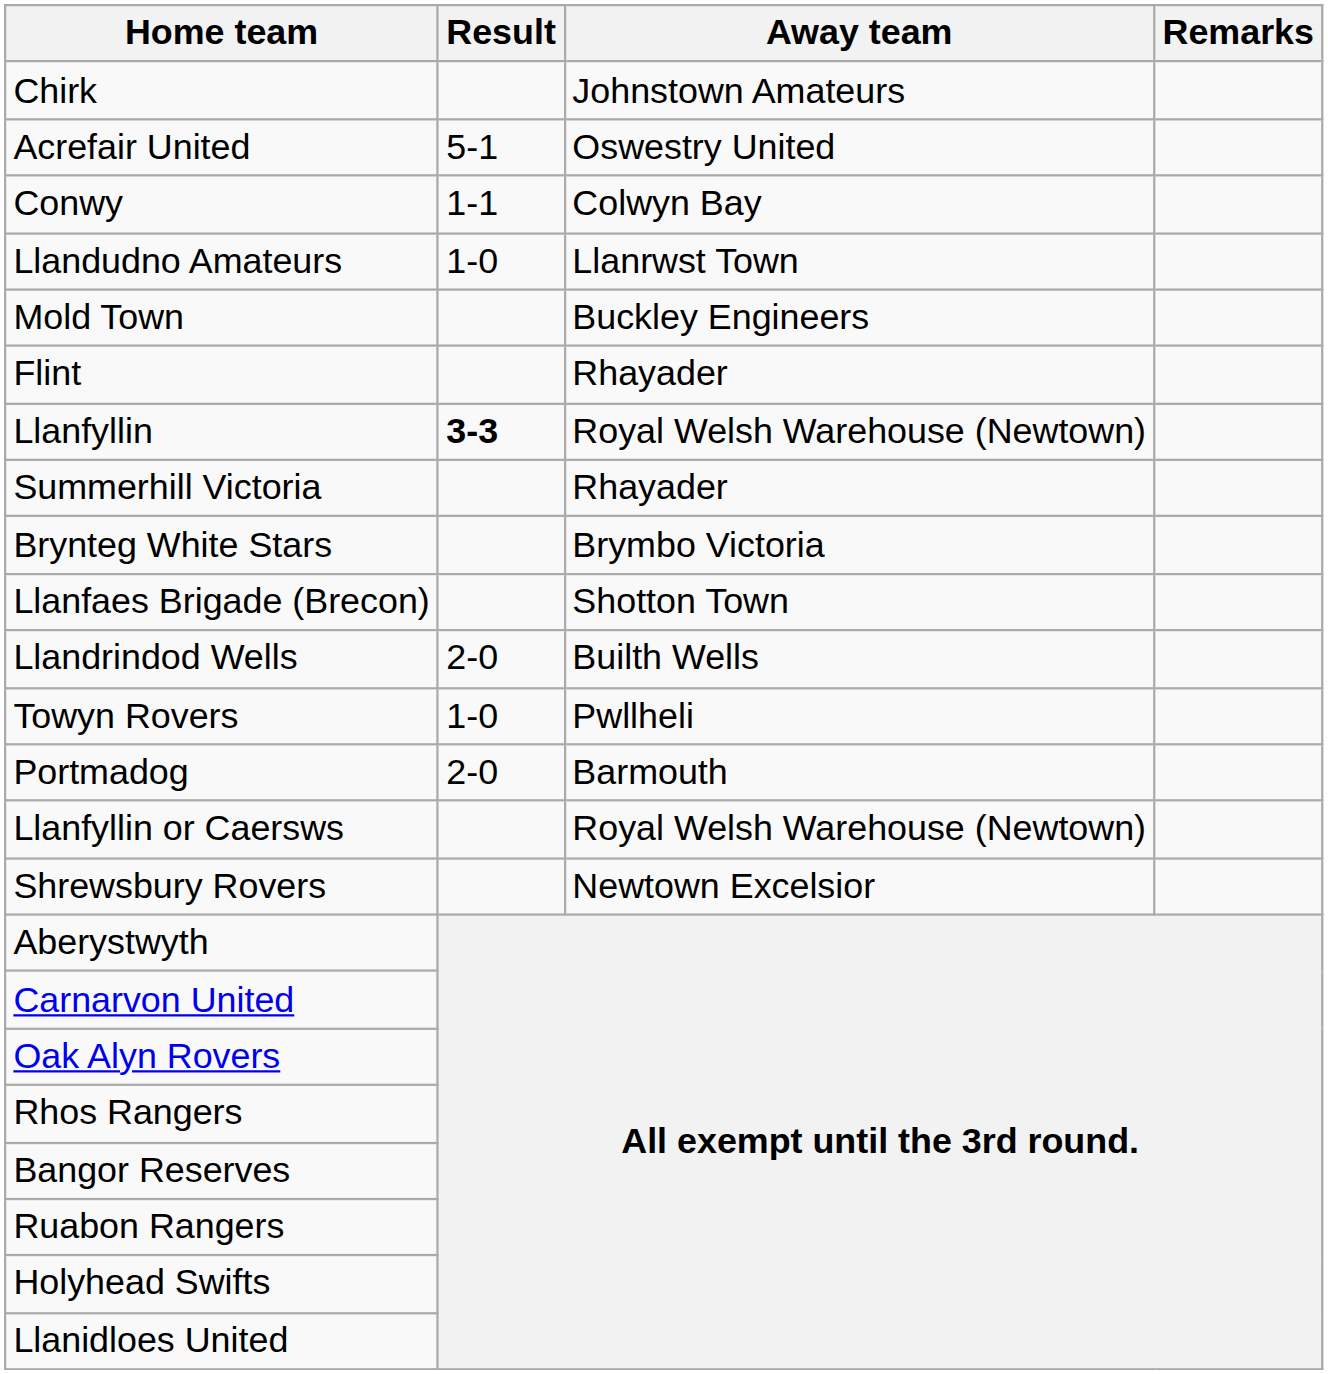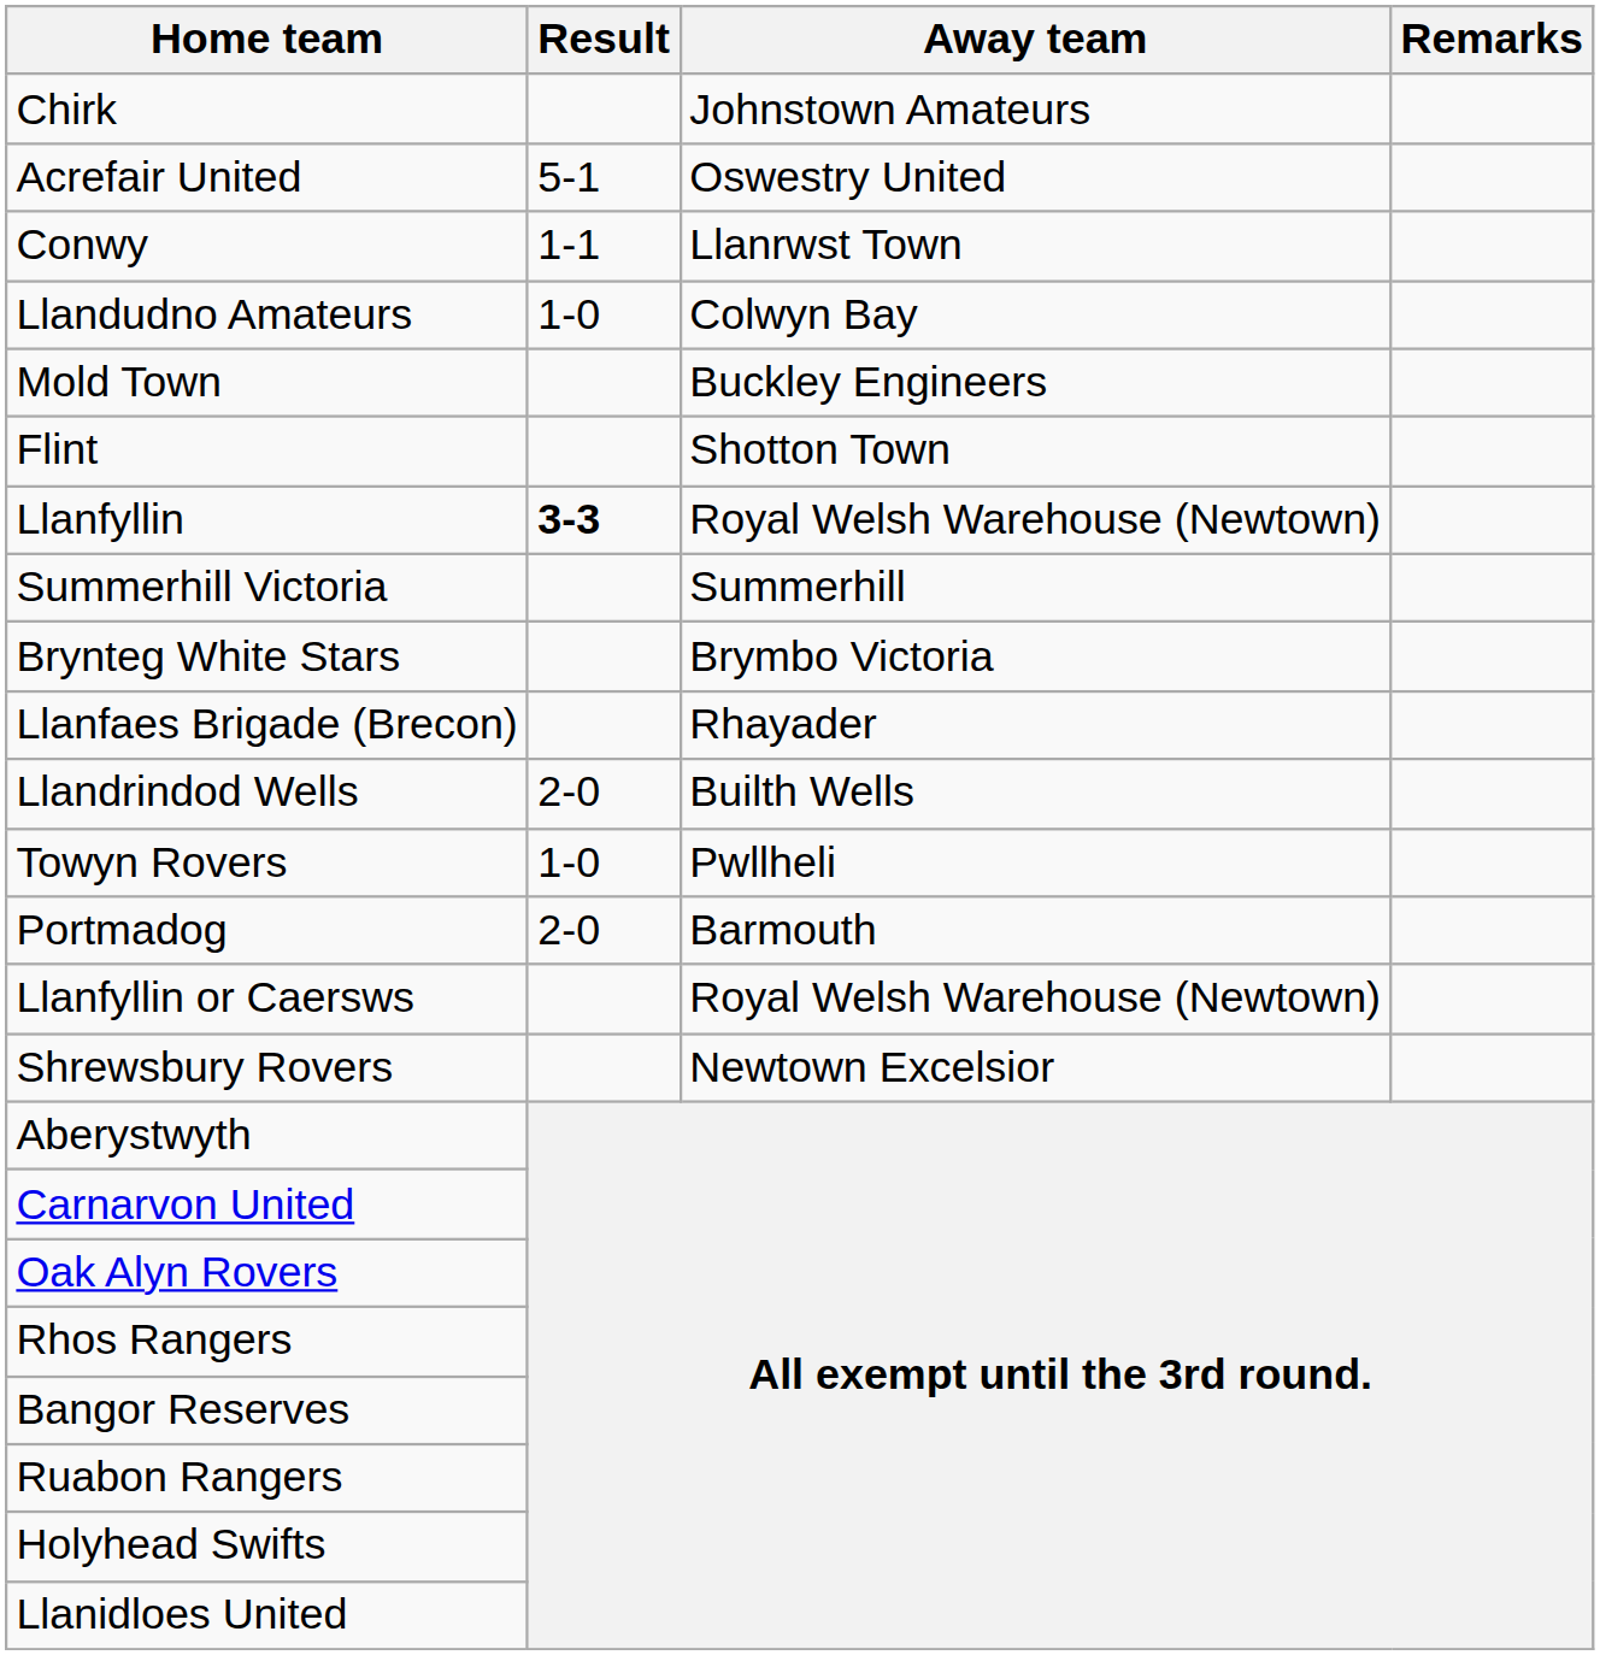Conwy | Away team: Colwyn Bay -> Llanrwst Town
Llandudno Amateurs | Away team: Llanrwst Town -> Colwyn Bay
Flint | Away team: Rhayader -> Shotton Town
Summerhill Victoria | Away team: Rhayader -> Summerhill
Llanfaes Brigade (Brecon) | Away team: Shotton Town -> Rhayader
